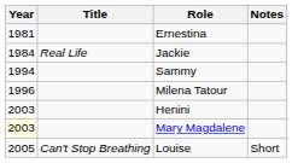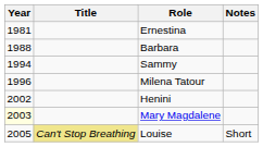- row: 1984 | Real Life | Jackie
+ row: 1988 | Barbara
Henini | Year: 2003 -> 2002
Louise | Title: no background -> khaki background
